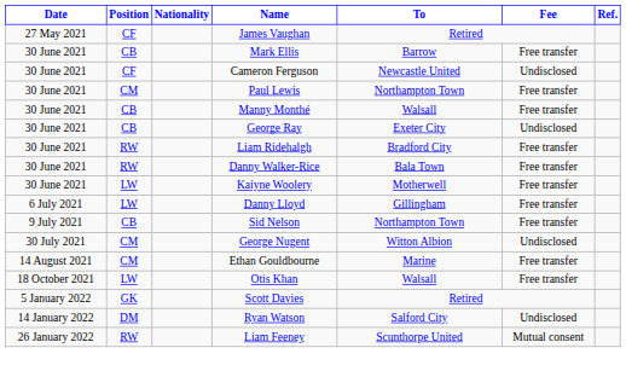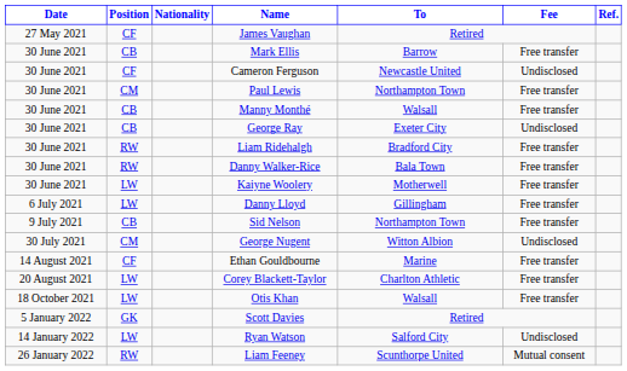Ethan Gouldbourne | Position: CM -> CF
+ row: 20 August 2021 | LW | Corey Blackett-Taylor | Charlton Athletic | Free transfer
Ryan Watson | Position: DM -> LW
